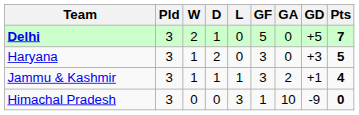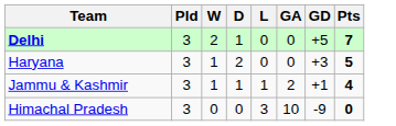- column: GF | 5 | 3 | 3 | 1
